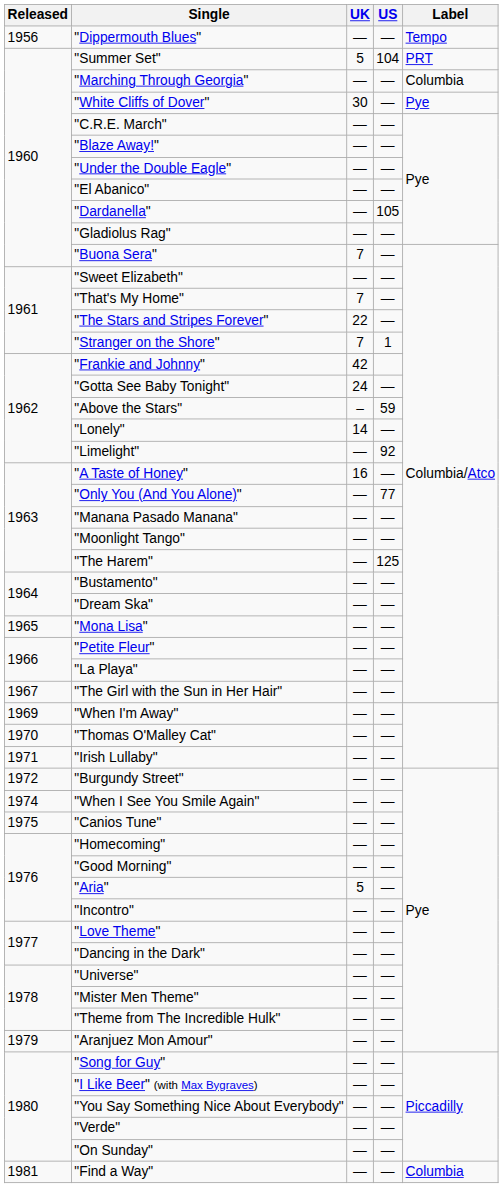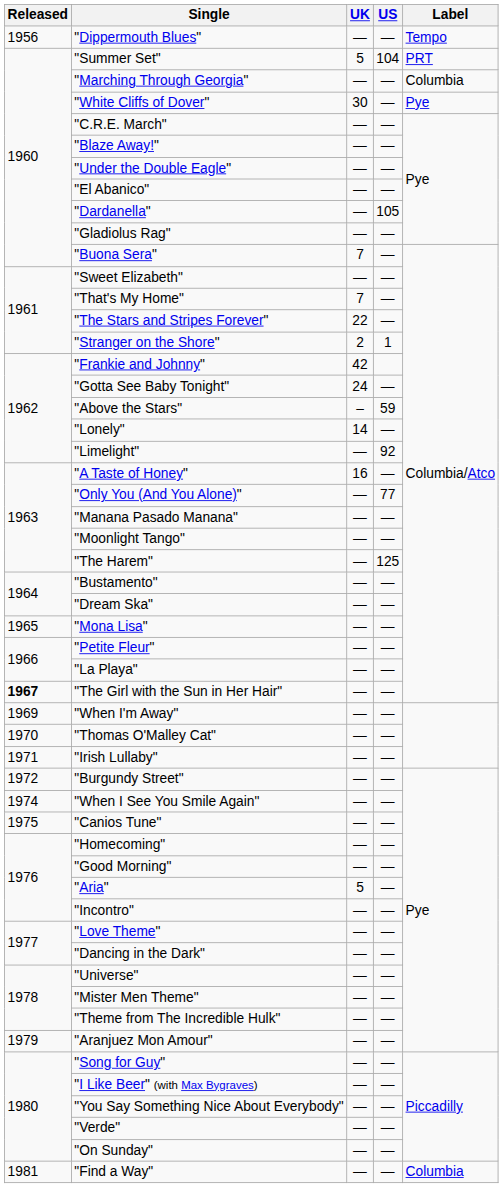"Stranger on the Shore" | UK: 7 -> 2
"The Girl with the Sun in Her Hair" | Released: normal -> bold
